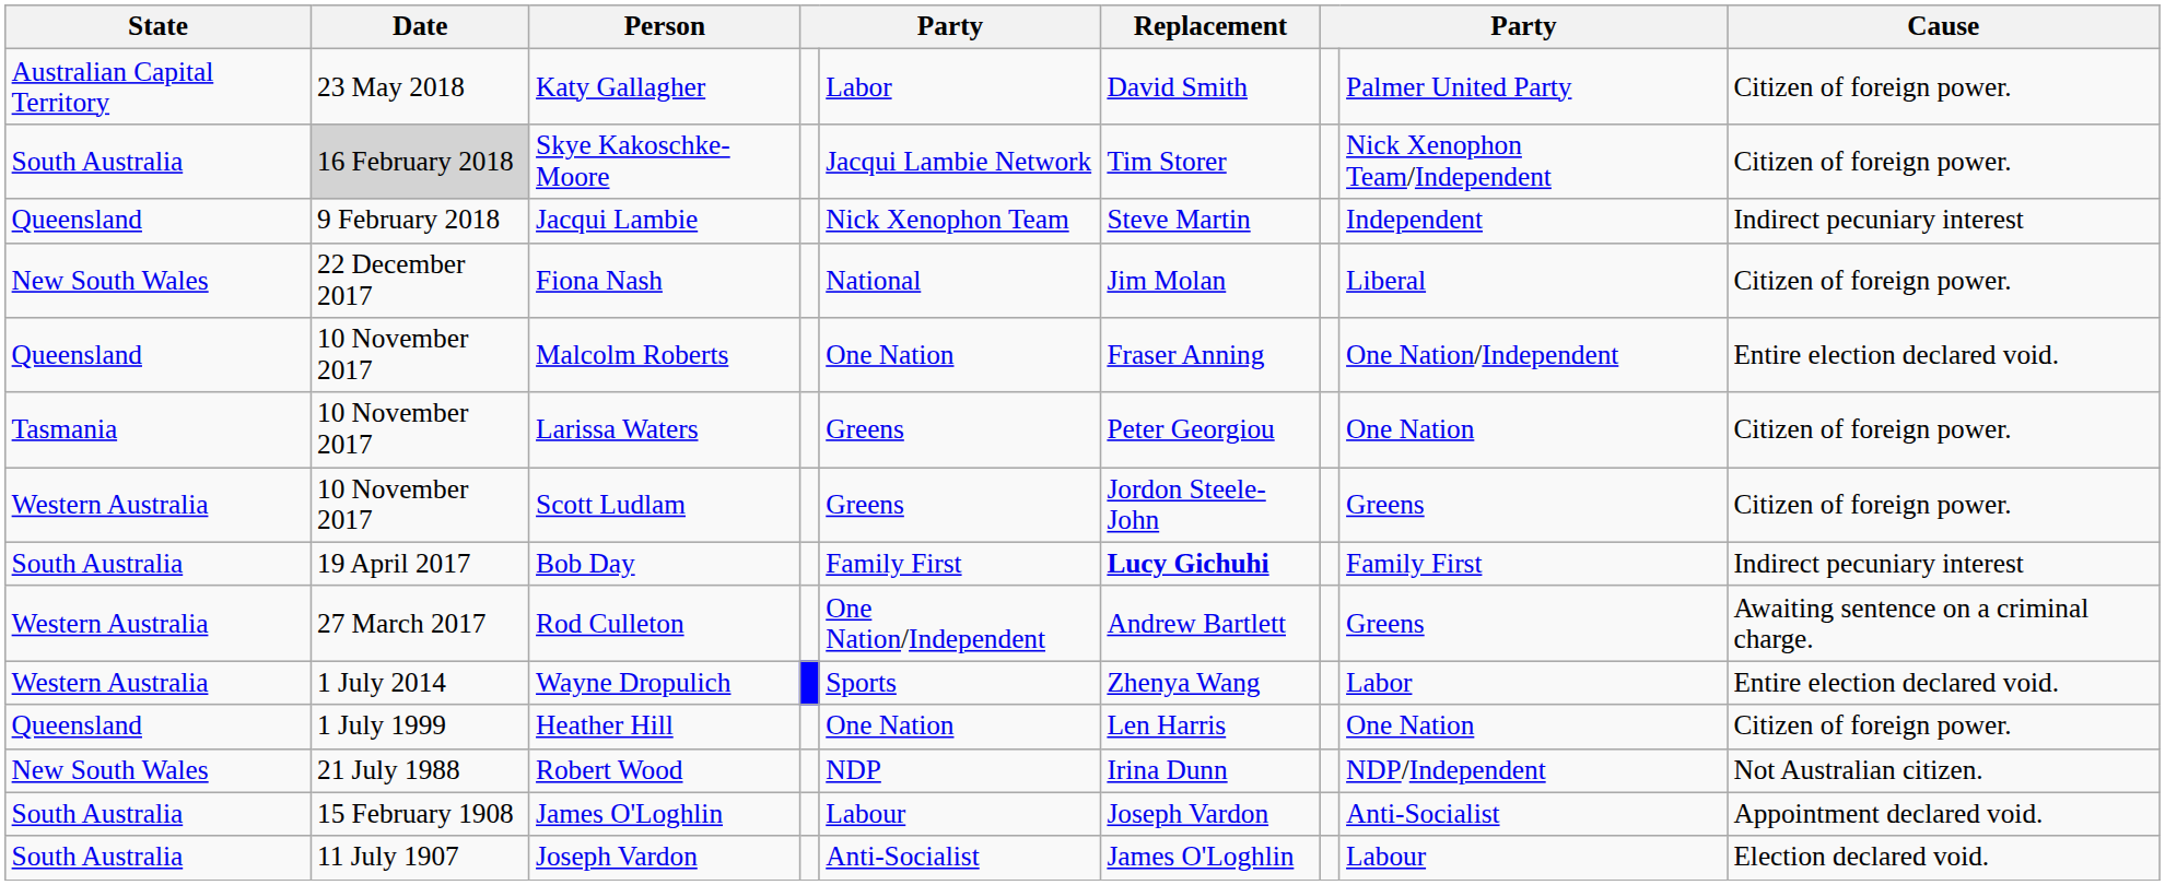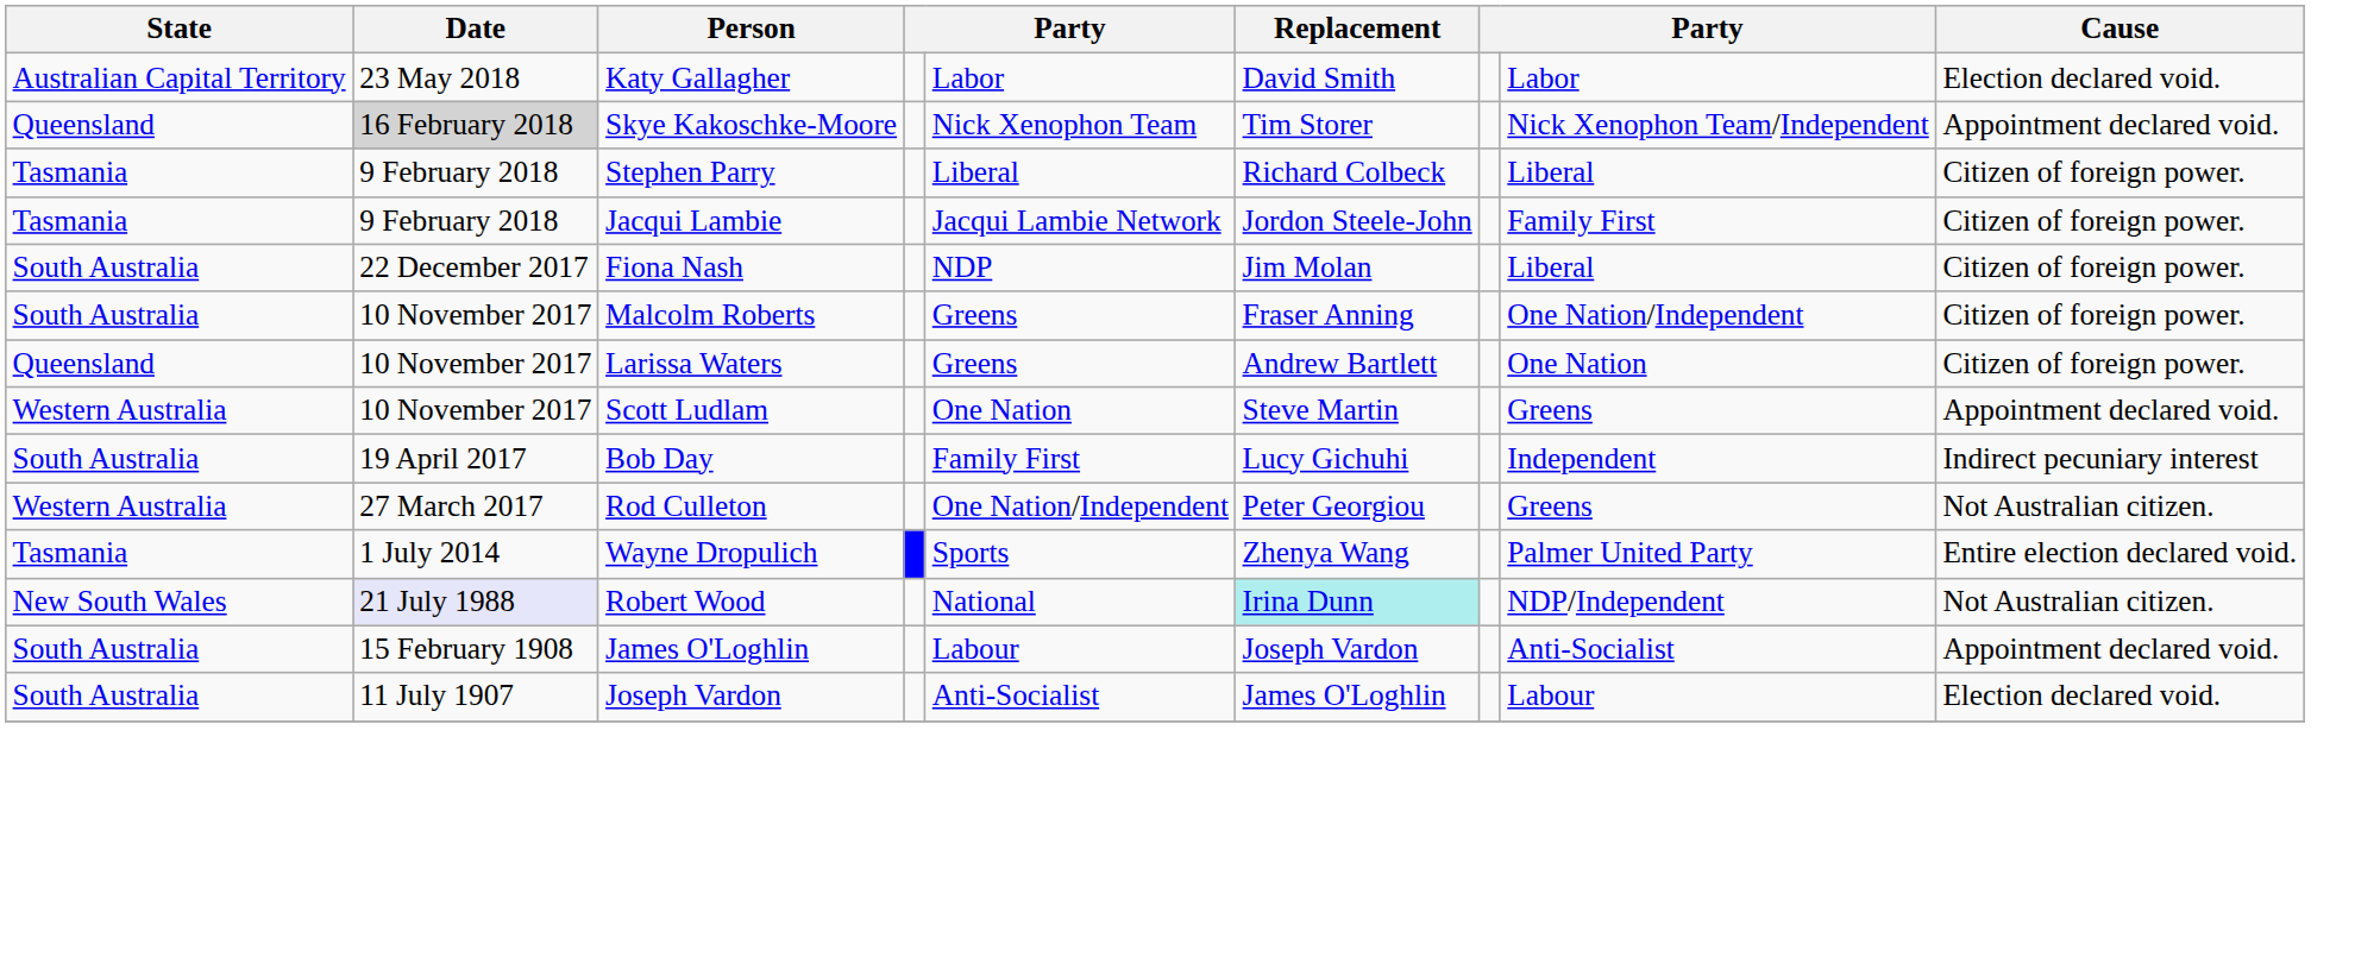Katy Gallagher | column 8: Palmer United Party -> Labor
Katy Gallagher | Cause: Citizen of foreign power. -> Election declared void.
Skye Kakoschke-Moore | State: South Australia -> Queensland
Skye Kakoschke-Moore | column 5: Jacqui Lambie Network -> Nick Xenophon Team
Skye Kakoschke-Moore | Cause: Citizen of foreign power. -> Appointment declared void.
+ row: Tasmania | 9 February 2018 | Stephen Parry | Liberal | Richard Colbeck | Liberal | Citizen of foreign power.
Jacqui Lambie | State: Queensland -> Tasmania
Jacqui Lambie | column 5: Nick Xenophon Team -> Jacqui Lambie Network
Jacqui Lambie | Replacement: Steve Martin -> Jordon Steele-John
Jacqui Lambie | column 8: Independent -> Family First
Jacqui Lambie | Cause: Indirect pecuniary interest -> Citizen of foreign power.
Fiona Nash | State: New South Wales -> South Australia
Fiona Nash | column 5: National -> NDP
Malcolm Roberts | State: Queensland -> South Australia
Malcolm Roberts | column 5: One Nation -> Greens
Malcolm Roberts | Cause: Entire election declared void. -> Citizen of foreign power.
Larissa Waters | State: Tasmania -> Queensland
Larissa Waters | Replacement: Peter Georgiou -> Andrew Bartlett
Scott Ludlam | column 5: Greens -> One Nation
Scott Ludlam | Replacement: Jordon Steele-John -> Steve Martin
Scott Ludlam | Cause: Citizen of foreign power. -> Appointment declared void.
Bob Day | Replacement: bold -> normal
Bob Day | column 8: Family First -> Independent
Rod Culleton | Replacement: Andrew Bartlett -> Peter Georgiou
Rod Culleton | Cause: Awaiting sentence on a criminal charge. -> Not Australian citizen.
Wayne Dropulich | State: Western Australia -> Tasmania
Wayne Dropulich | column 8: Labor -> Palmer United Party
- row: Queensland | 1 July 1999 | Heather Hill | One Nation | Len Harris | One Nation | Citizen of foreign power.
Robert Wood | Date: no background -> lavender background
Robert Wood | column 5: NDP -> National
Robert Wood | Replacement: no background -> paleturquoise background
